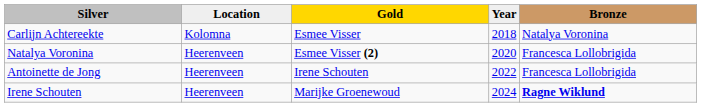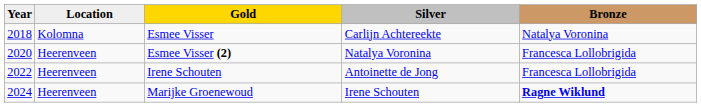columns swapped: Year <-> Silver
